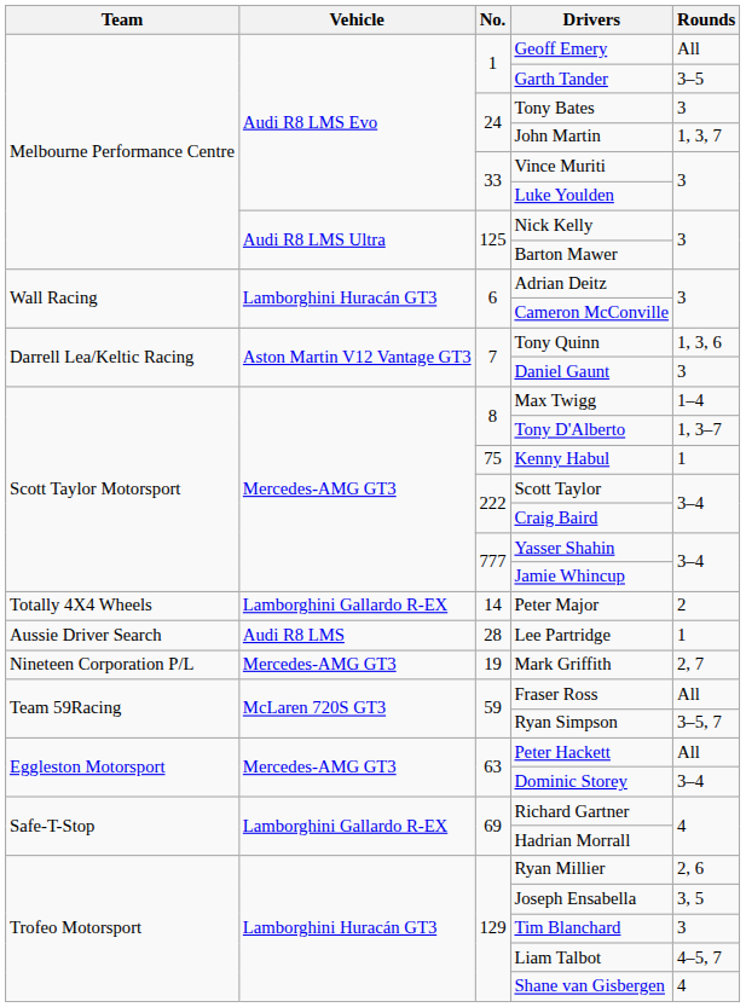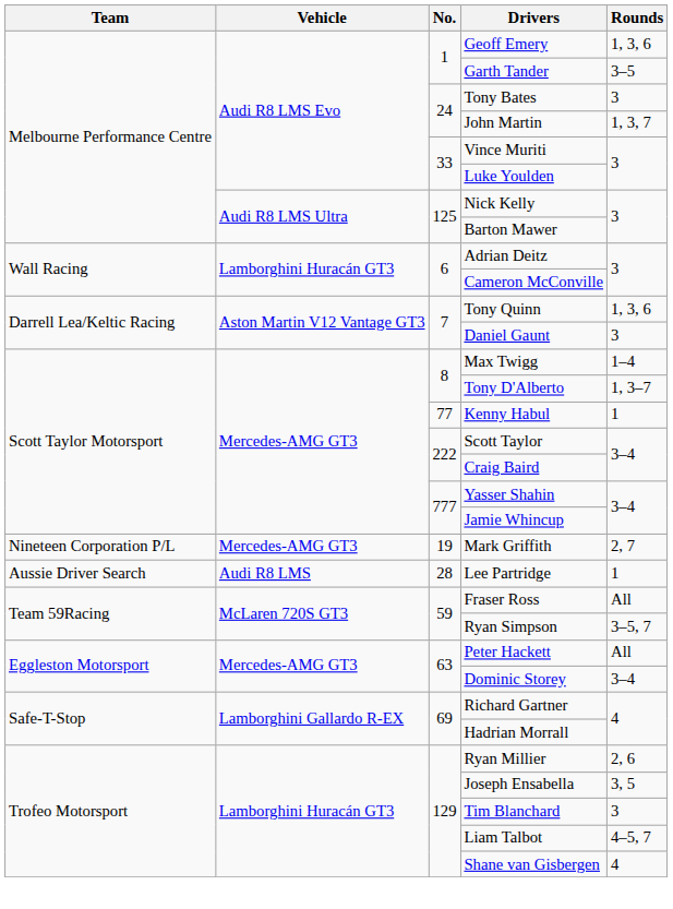Geoff Emery | Rounds: All -> 1, 3, 6
Kenny Habul | No.: 75 -> 77
- row: Totally 4X4 Wheels | Lamborghini Gallardo R-EX | 14 | Peter Major | 2
rows swapped: Mark Griffith <-> Lee Partridge
